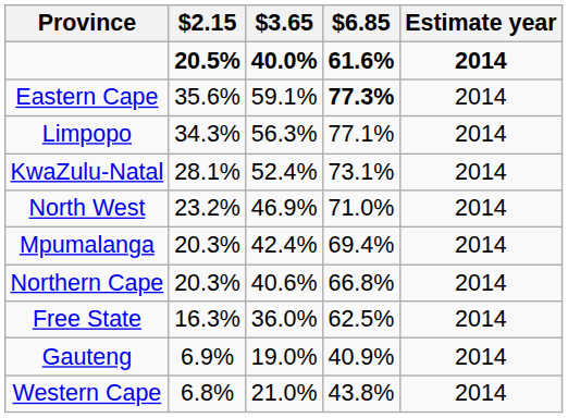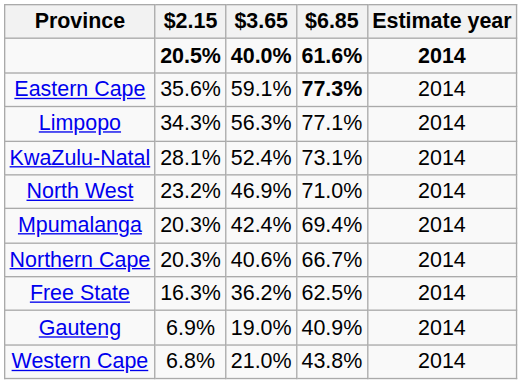Northern Cape | $6.85: 66.8% -> 66.7%
Free State | $3.65: 36.0% -> 36.2%
